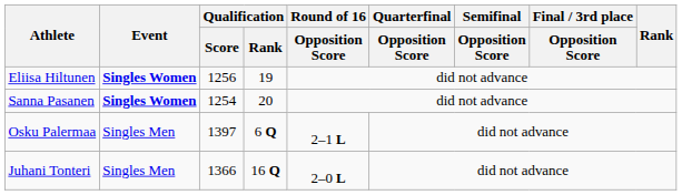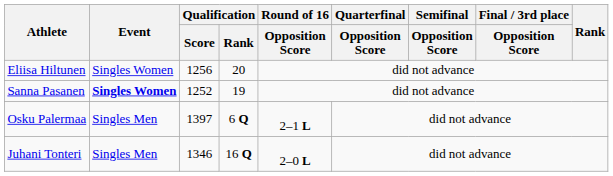Eliisa Hiltunen | Event: bold -> normal
Eliisa Hiltunen | Qualification / Rank: 19 -> 20
Sanna Pasanen | Qualification / Score: 1254 -> 1252
Sanna Pasanen | Qualification / Rank: 20 -> 19
Juhani Tonteri | Qualification / Score: 1366 -> 1346
